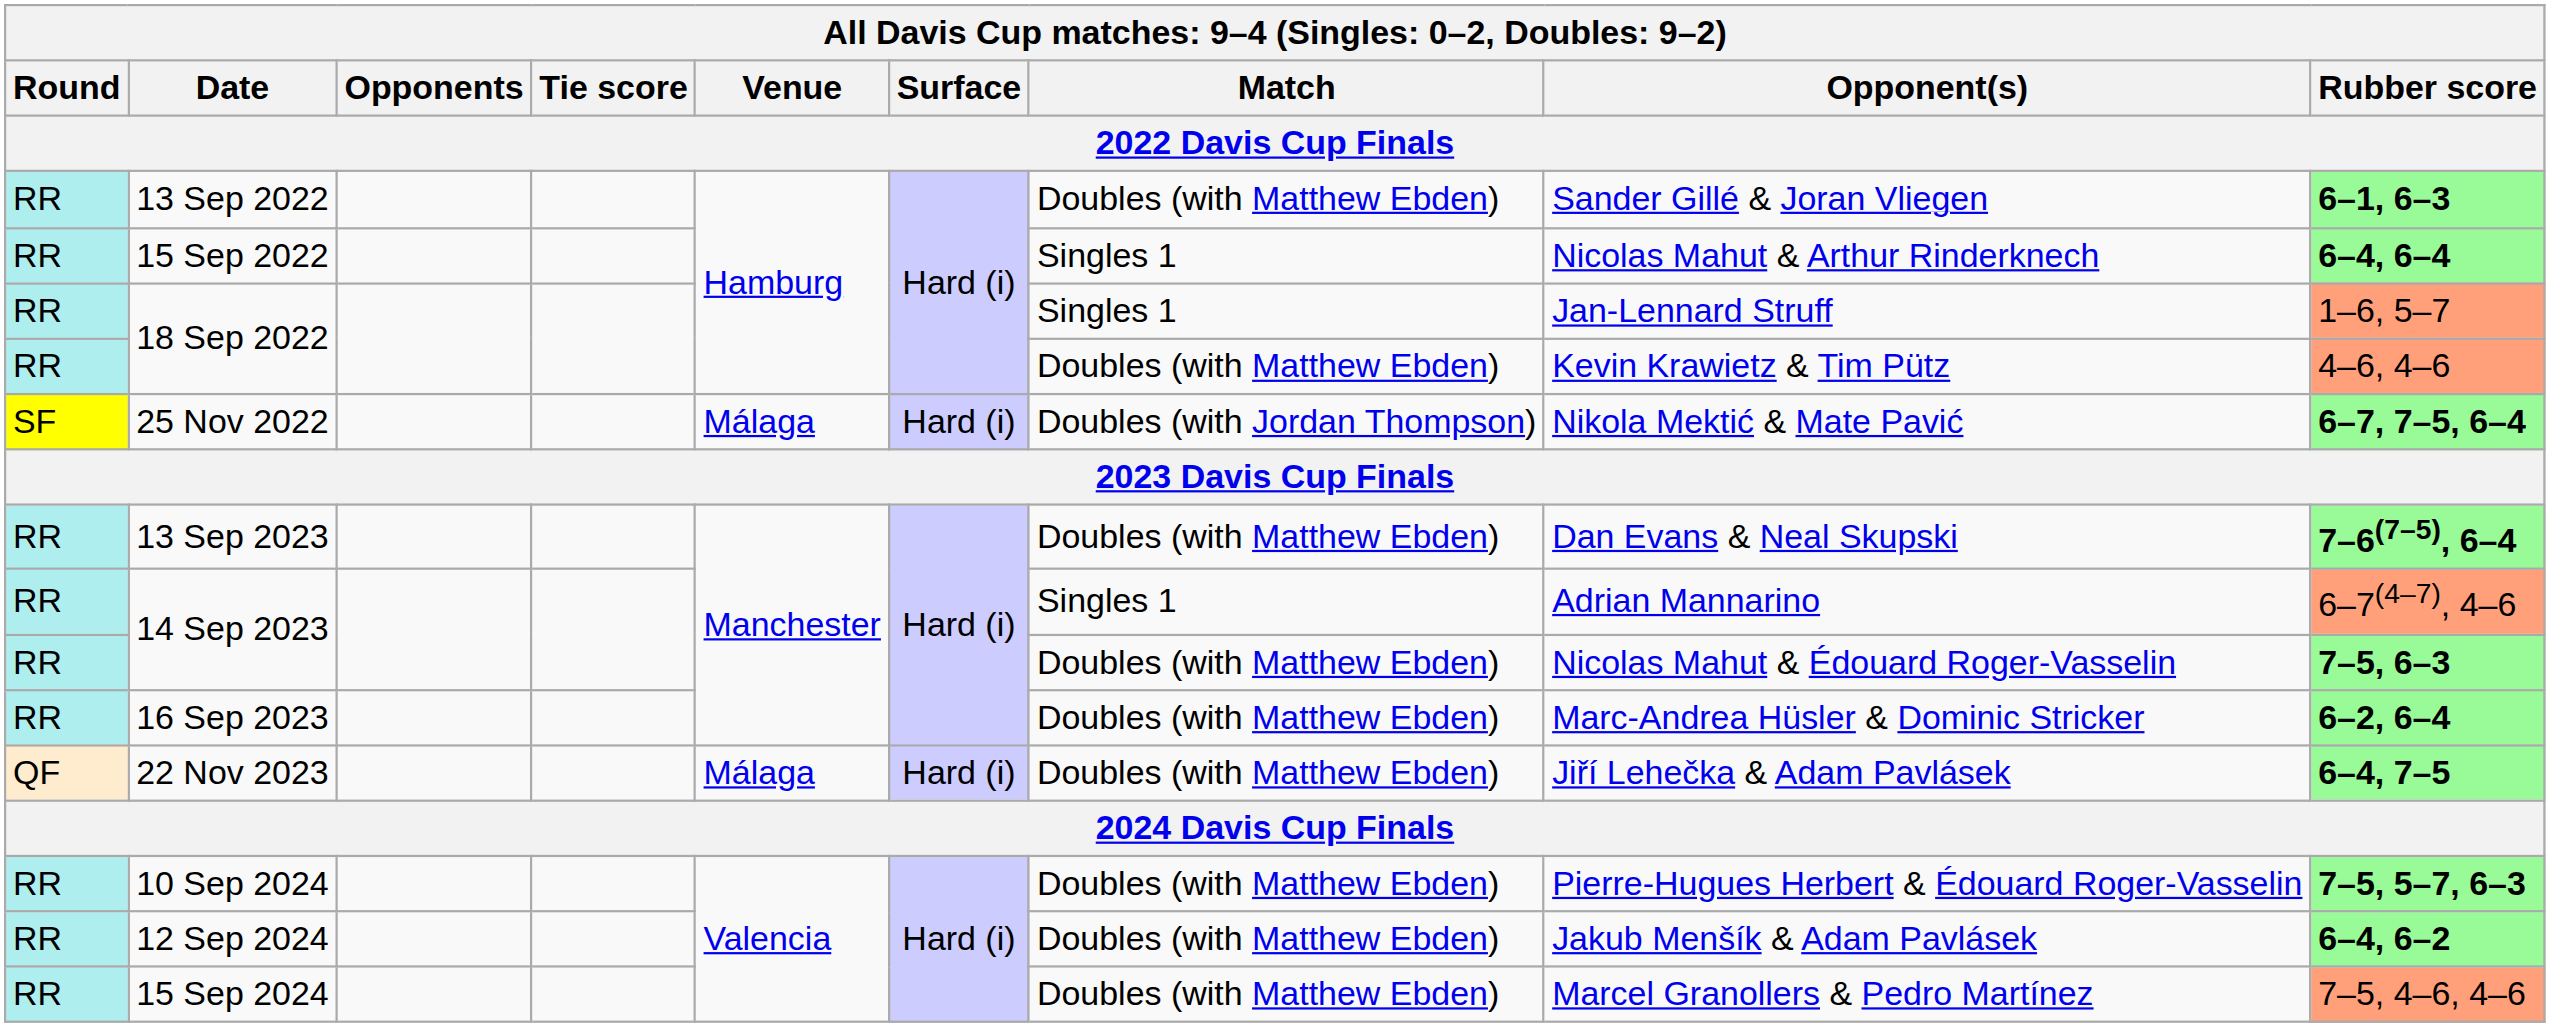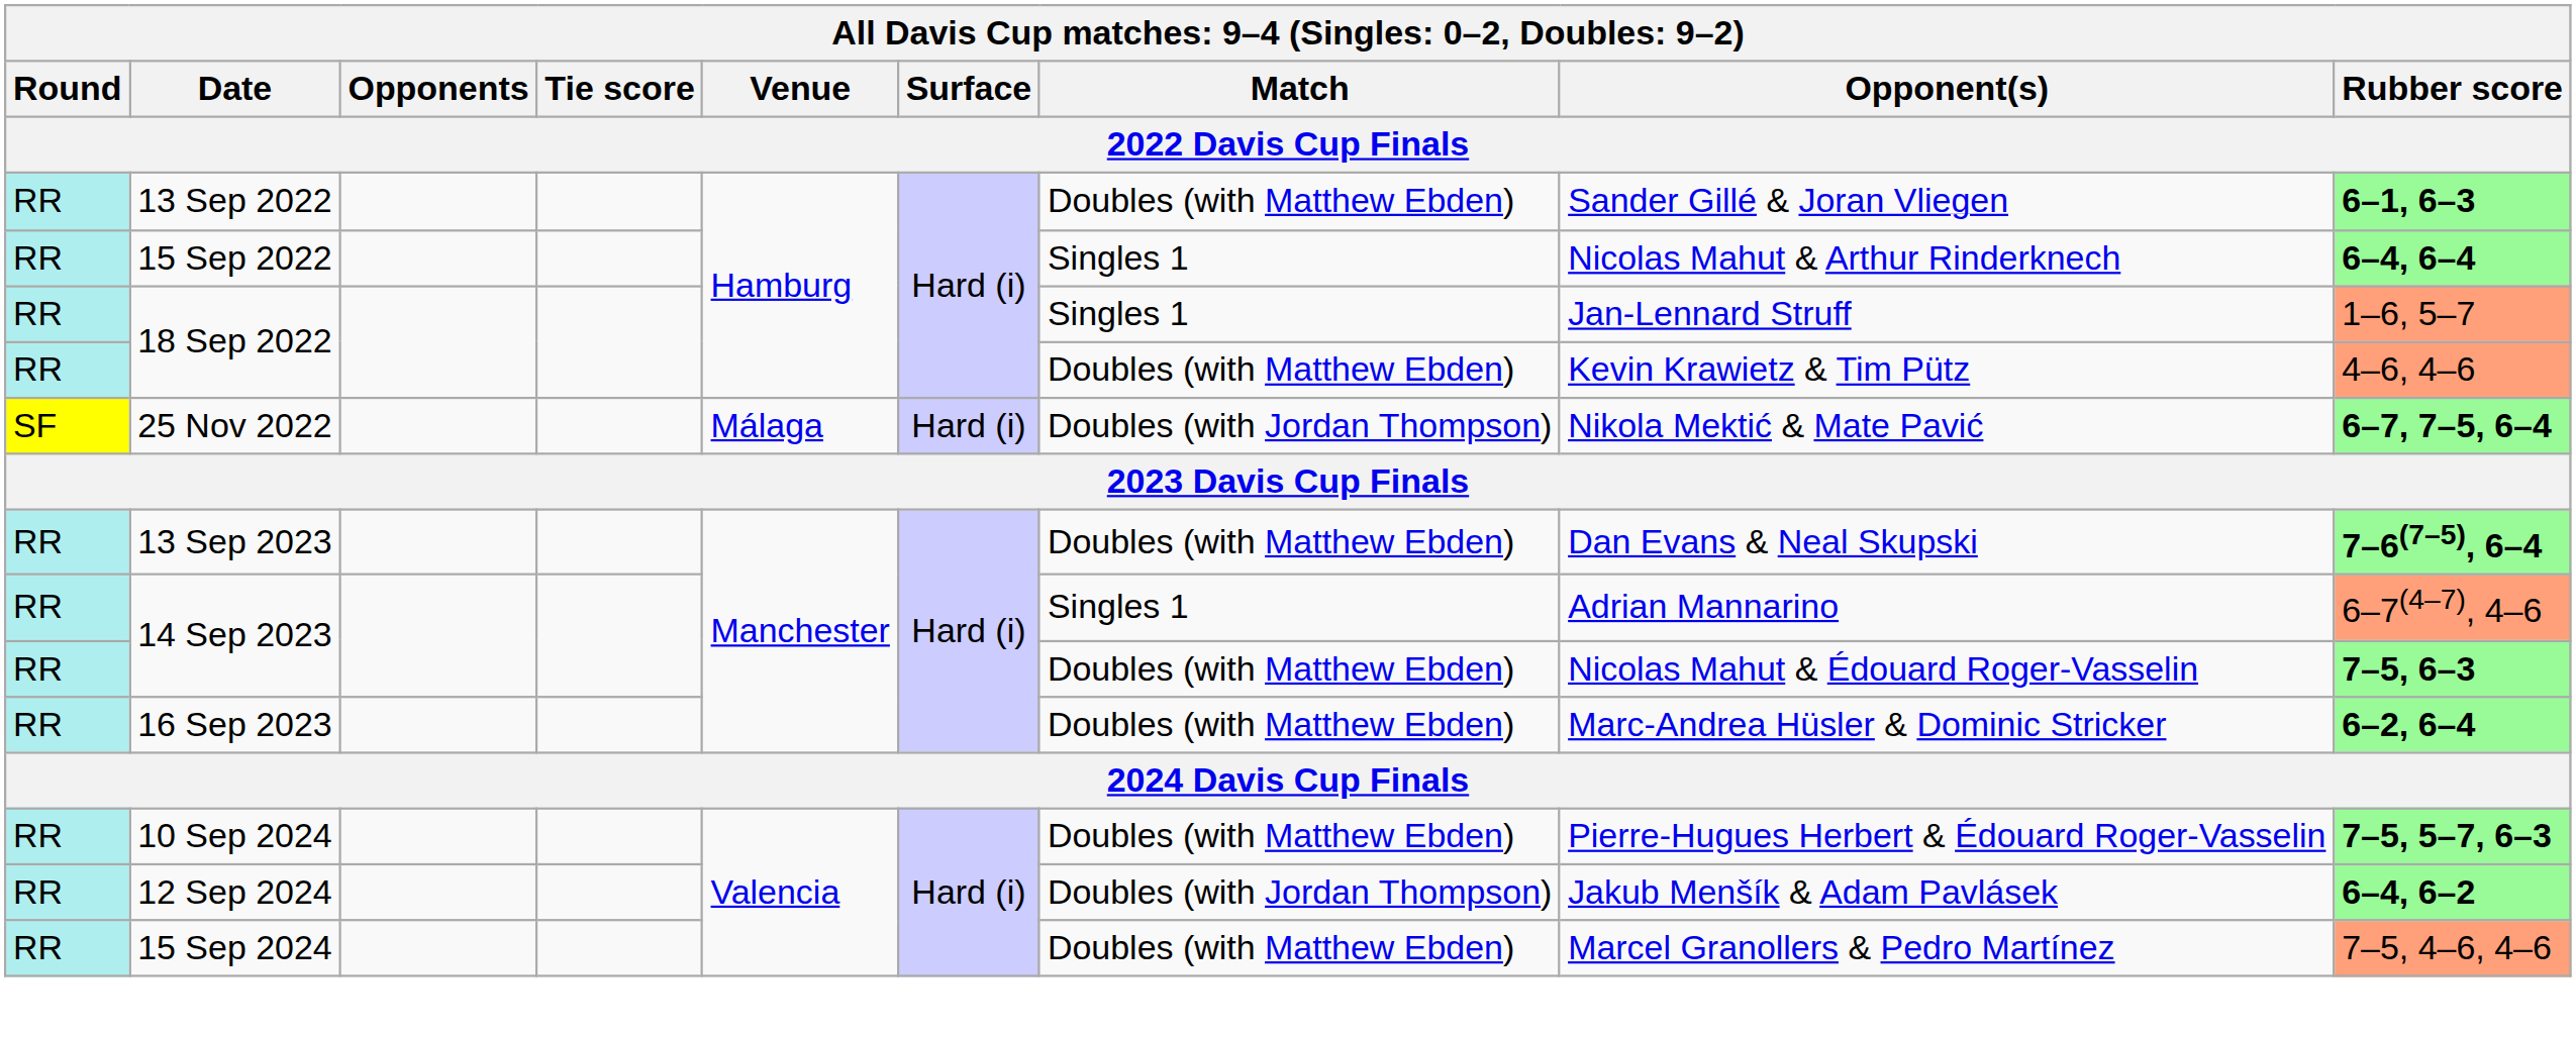- row: QF | 22 Nov 2023 | Málaga | Hard (i) | Doubles (with Matthew Ebden) | Jiří Lehečka & Adam Pavlásek | 6–4, 7–5
12 Sep 2024 | Match: Doubles (with Matthew Ebden) -> Doubles (with Jordan Thompson)
